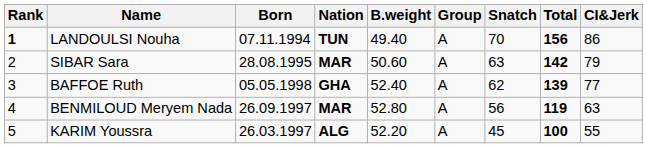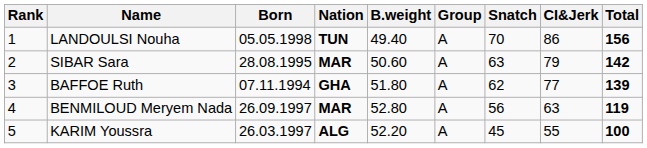columns swapped: CI&Jerk <-> Total
LANDOULSI Nouha | Rank: bold -> normal
LANDOULSI Nouha | Born: 07.11.1994 -> 05.05.1998
BAFFOE Ruth | Born: 05.05.1998 -> 07.11.1994
BAFFOE Ruth | B.weight: 52.40 -> 51.80
